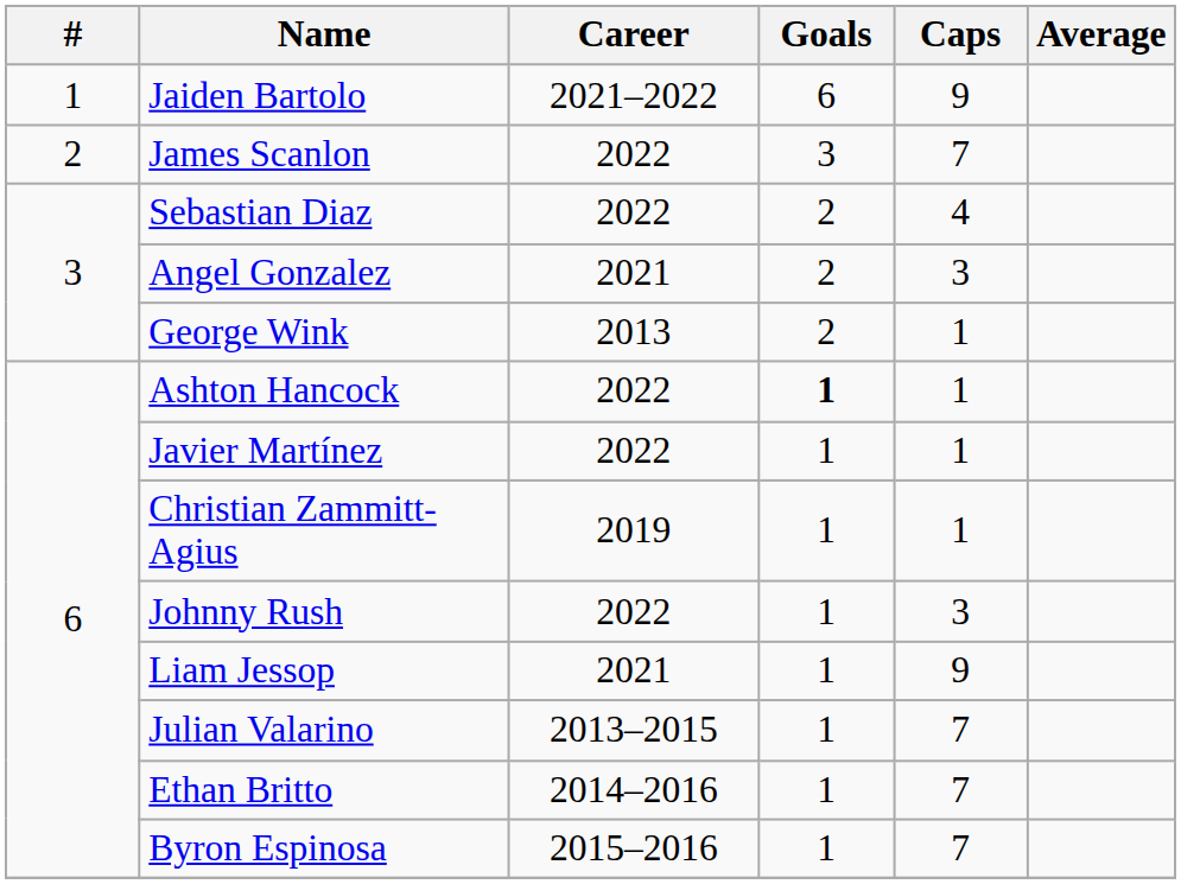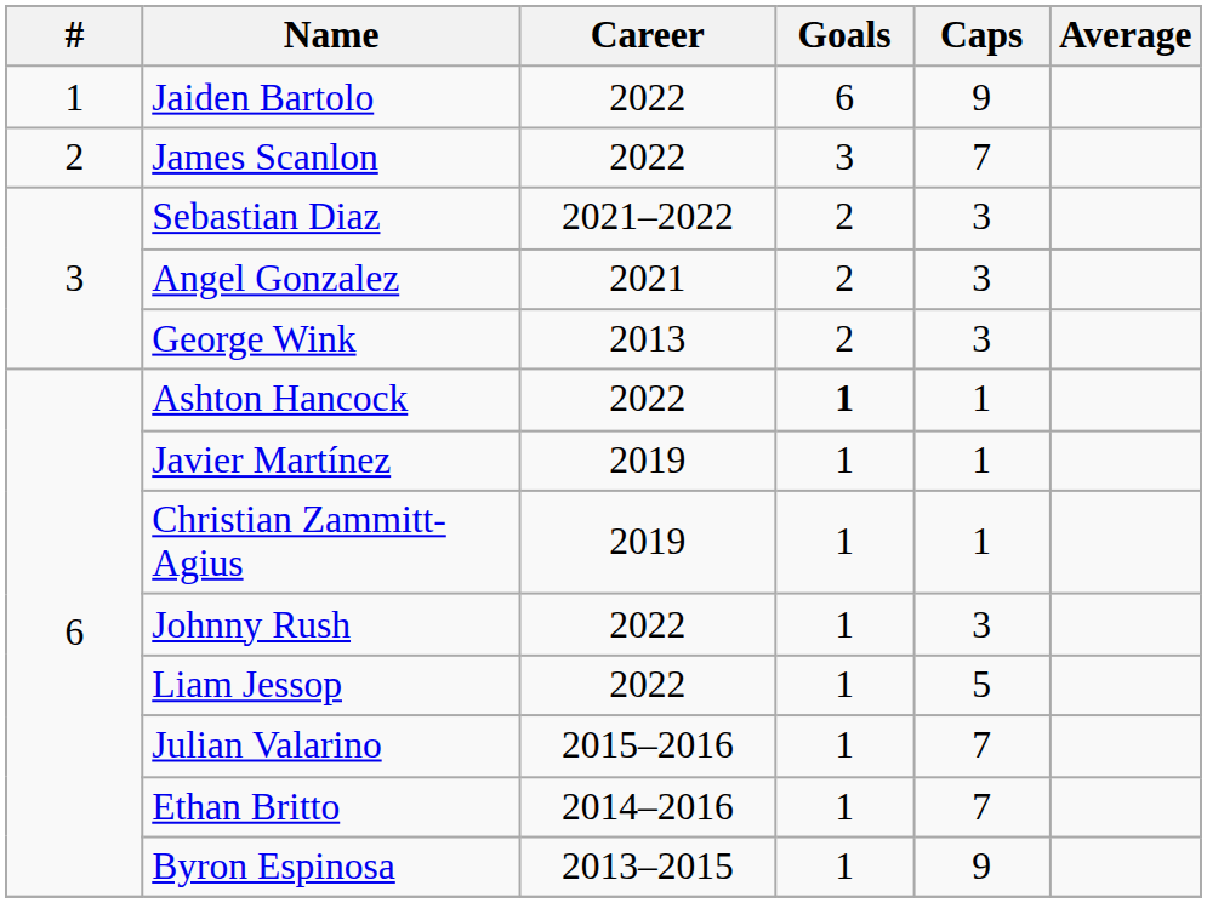Jaiden Bartolo | Career: 2021–2022 -> 2022
Sebastian Diaz | Career: 2022 -> 2021–2022
Sebastian Diaz | Caps: 4 -> 3
George Wink | Caps: 1 -> 3
Javier Martínez | Career: 2022 -> 2019
Liam Jessop | Career: 2021 -> 2022
Liam Jessop | Caps: 9 -> 5
Julian Valarino | Career: 2013–2015 -> 2015–2016
Byron Espinosa | Career: 2015–2016 -> 2013–2015
Byron Espinosa | Caps: 7 -> 9
